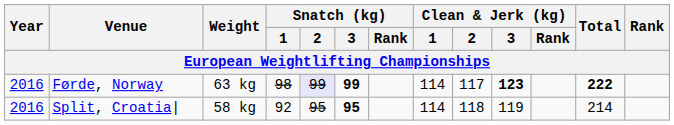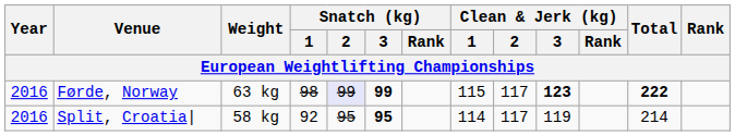Førde, Norway | Clean & Jerk (kg) / 1: 114 -> 115
Split, Croatia| | Clean & Jerk (kg) / 2: 118 -> 117
